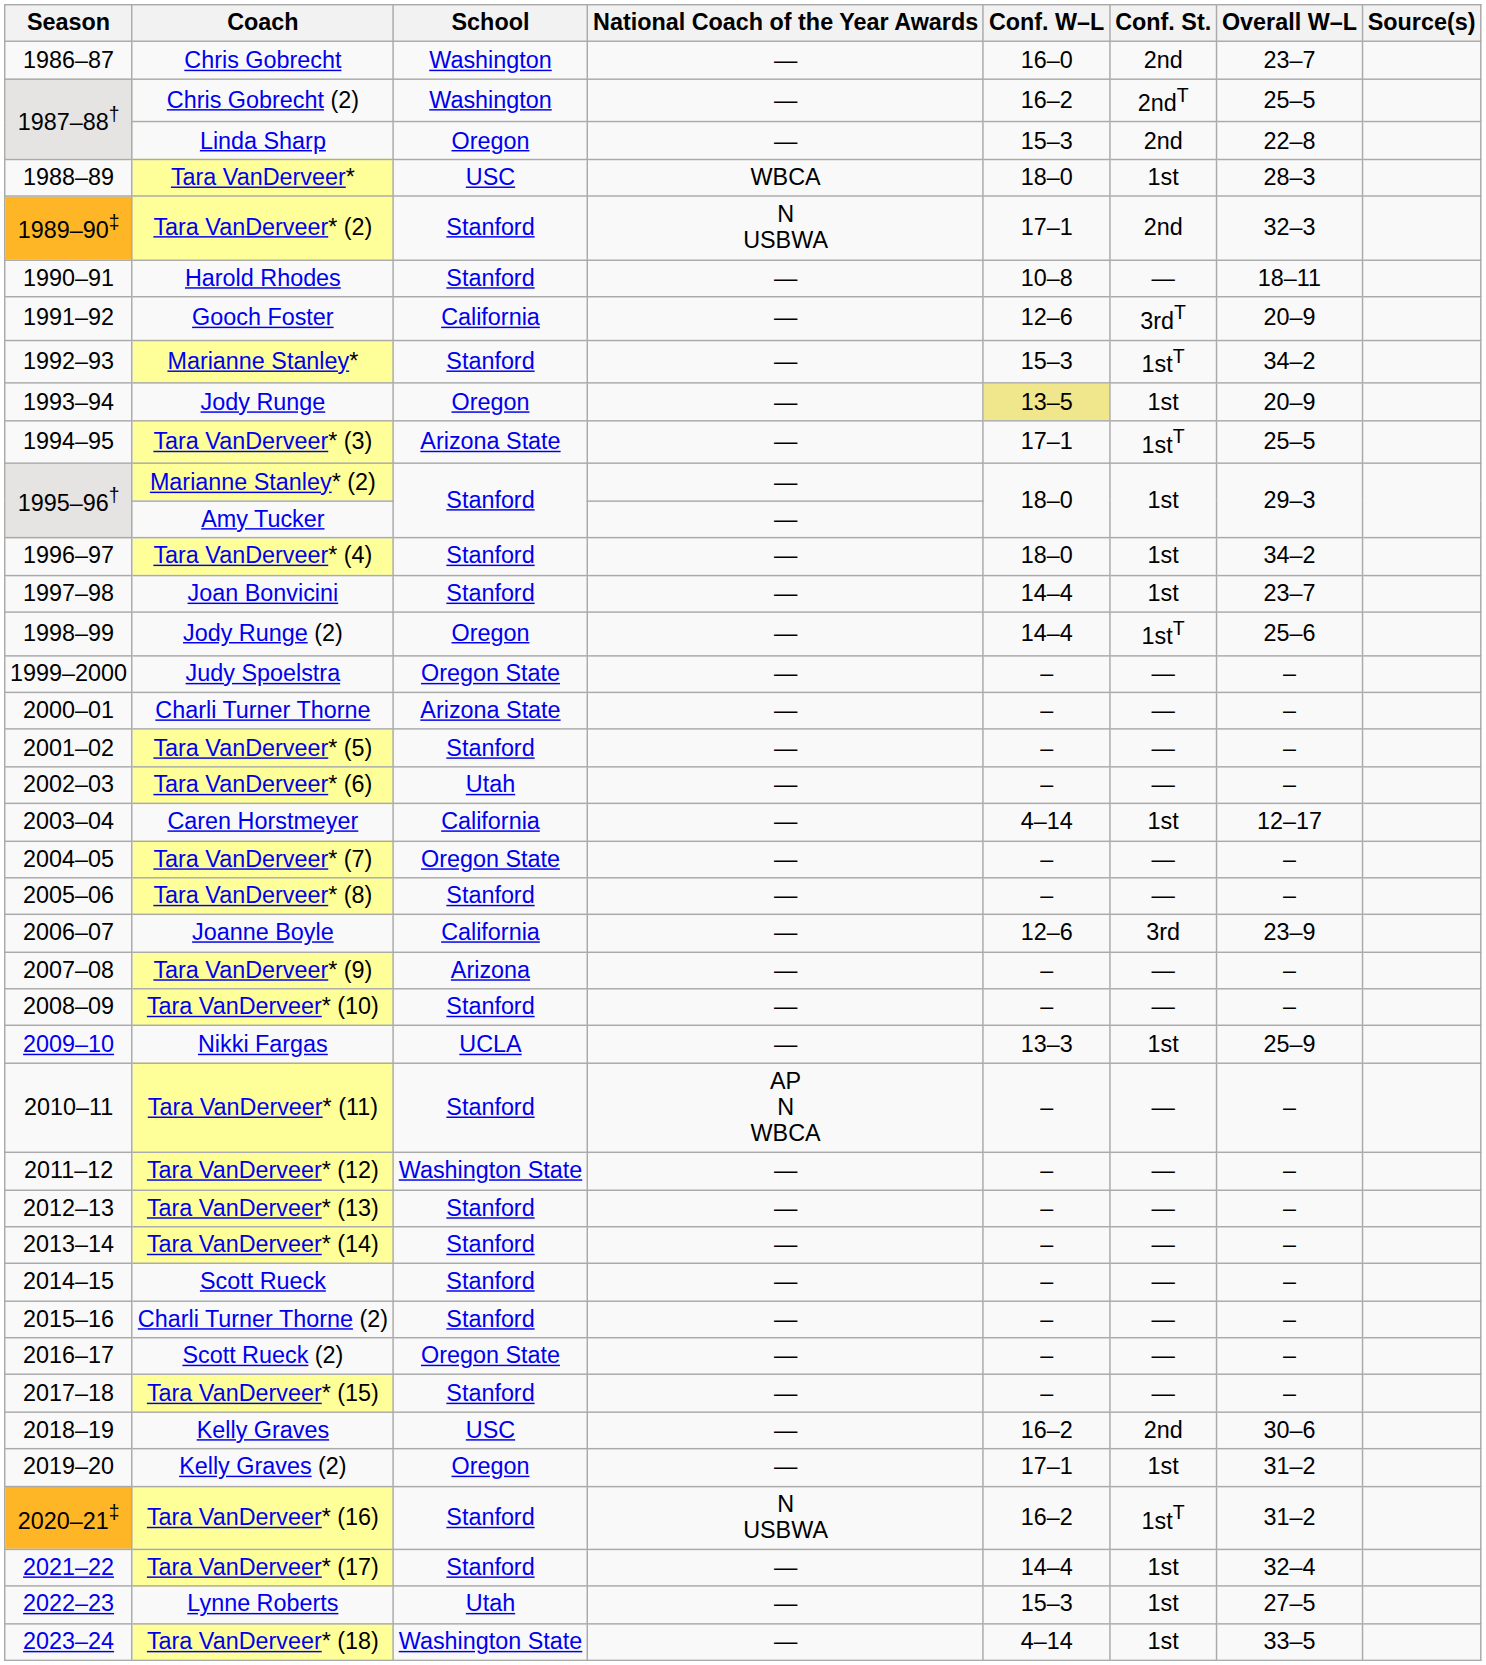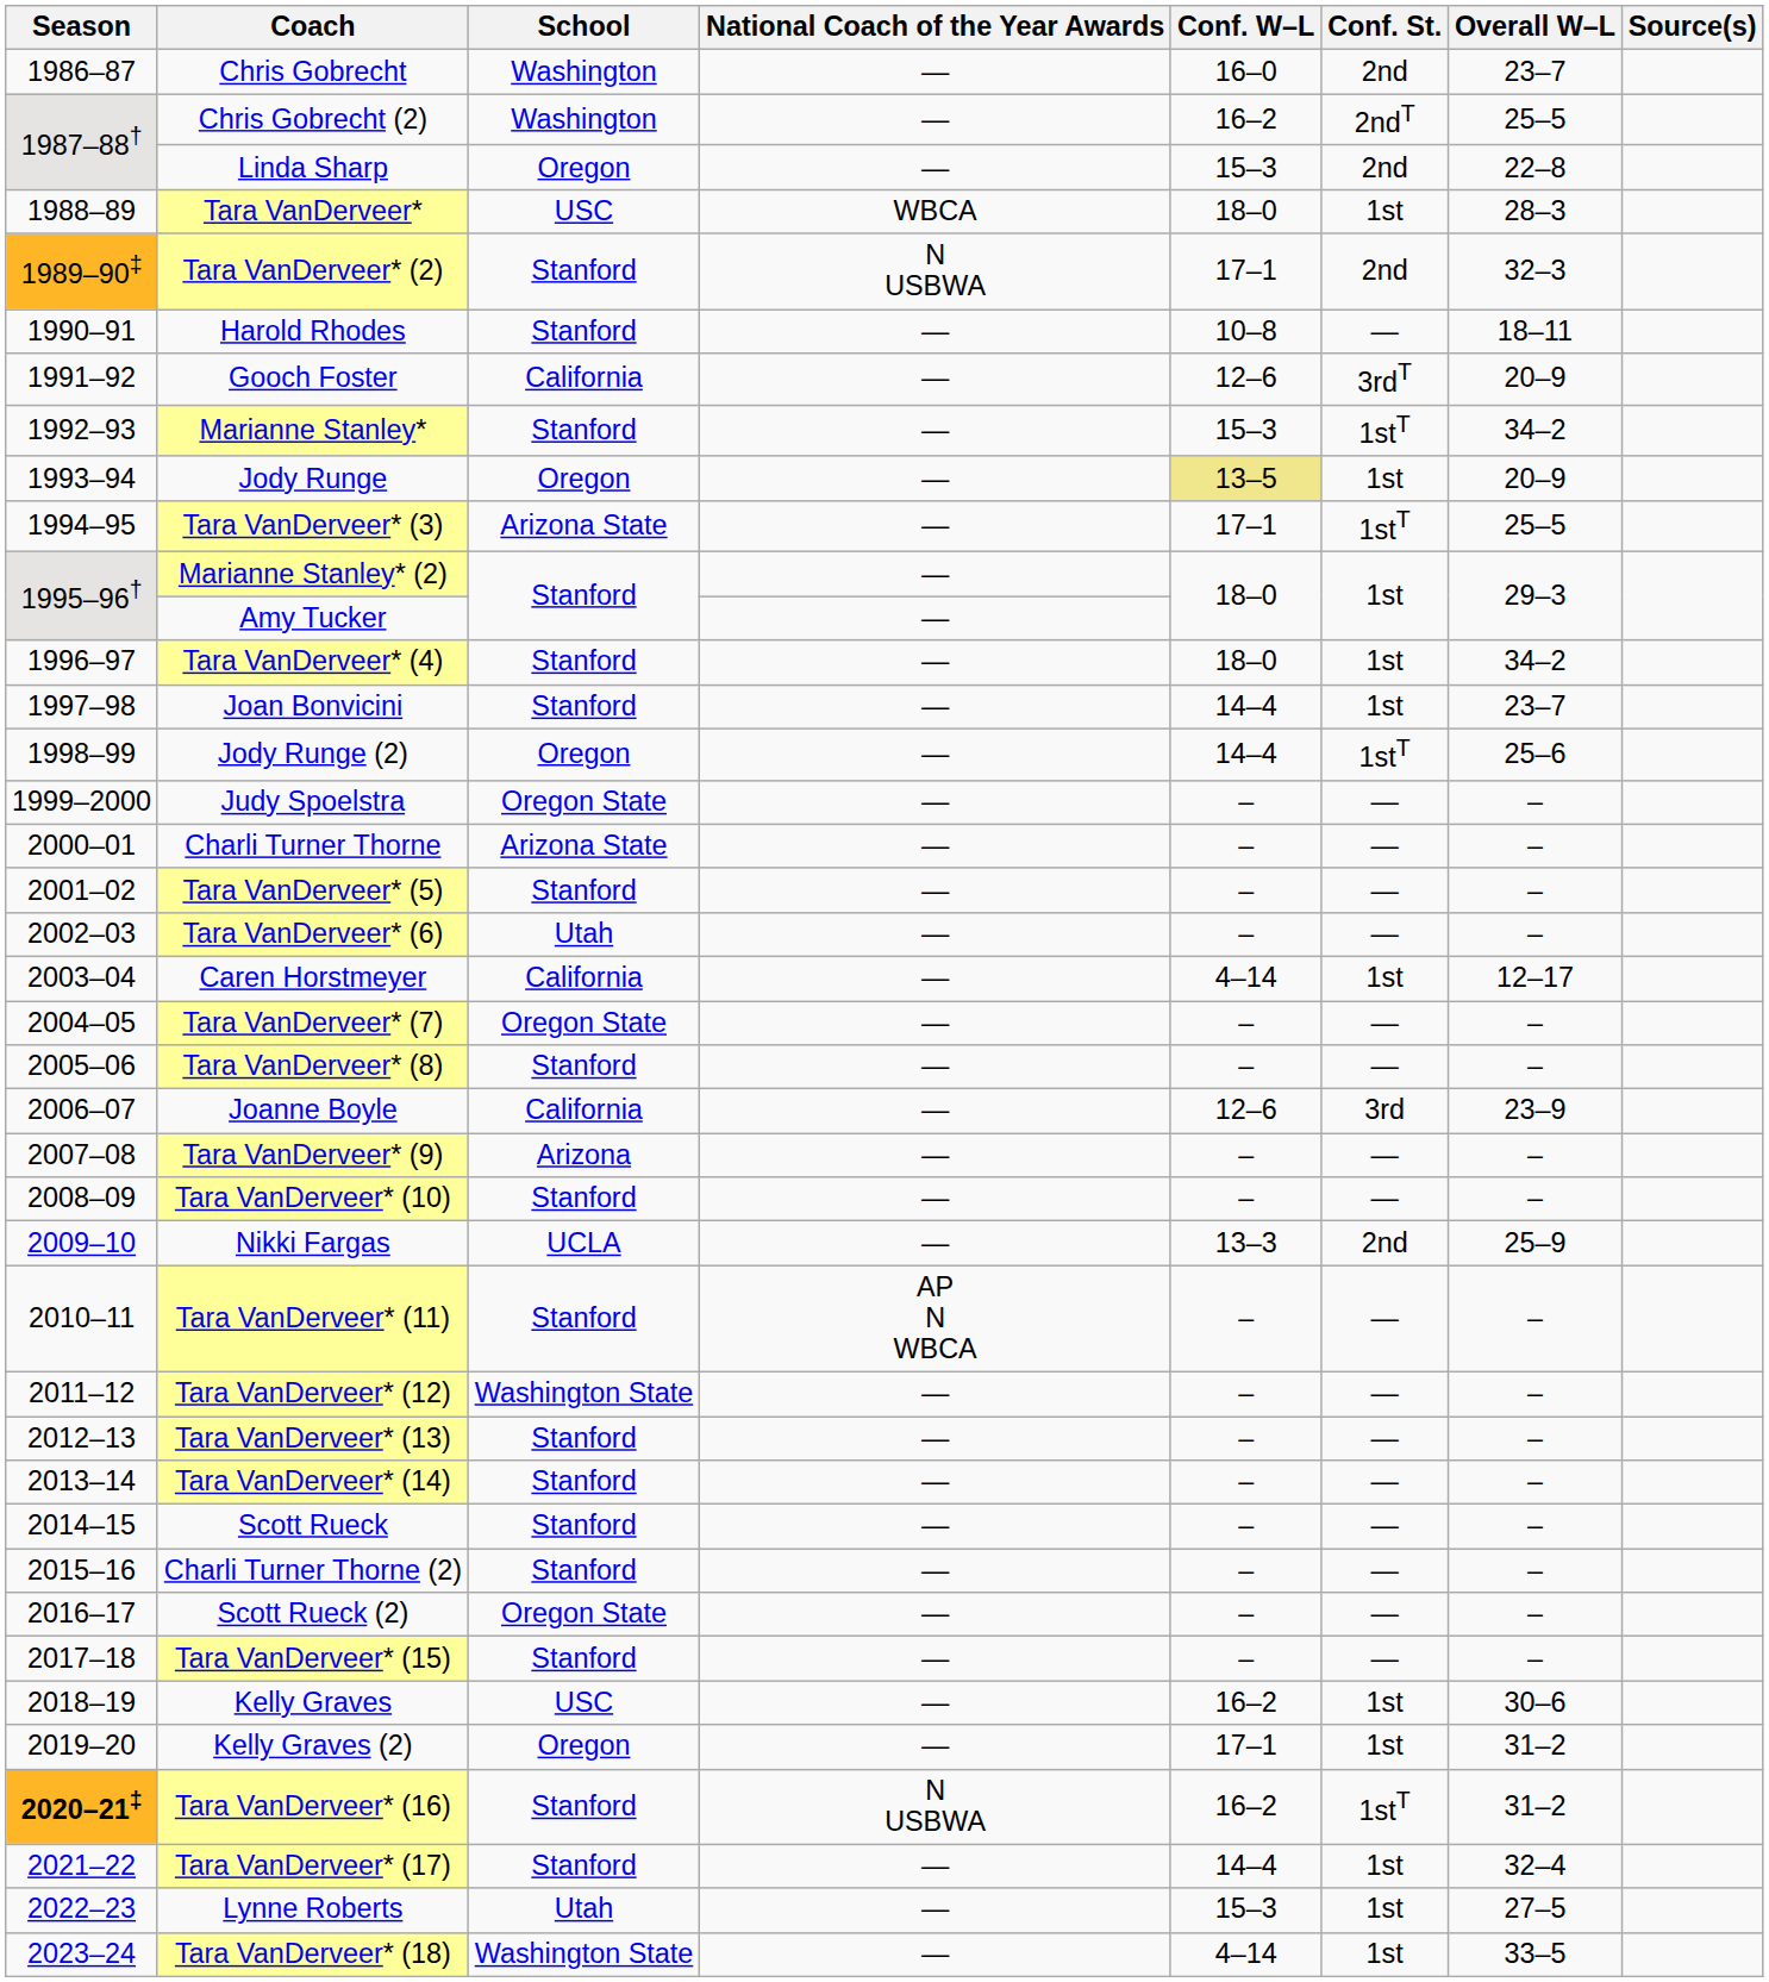Nikki Fargas | Conf. St.: 1st -> 2nd
Kelly Graves | Conf. St.: 2nd -> 1st
Tara VanDerveer* (16) | Season: normal -> bold
